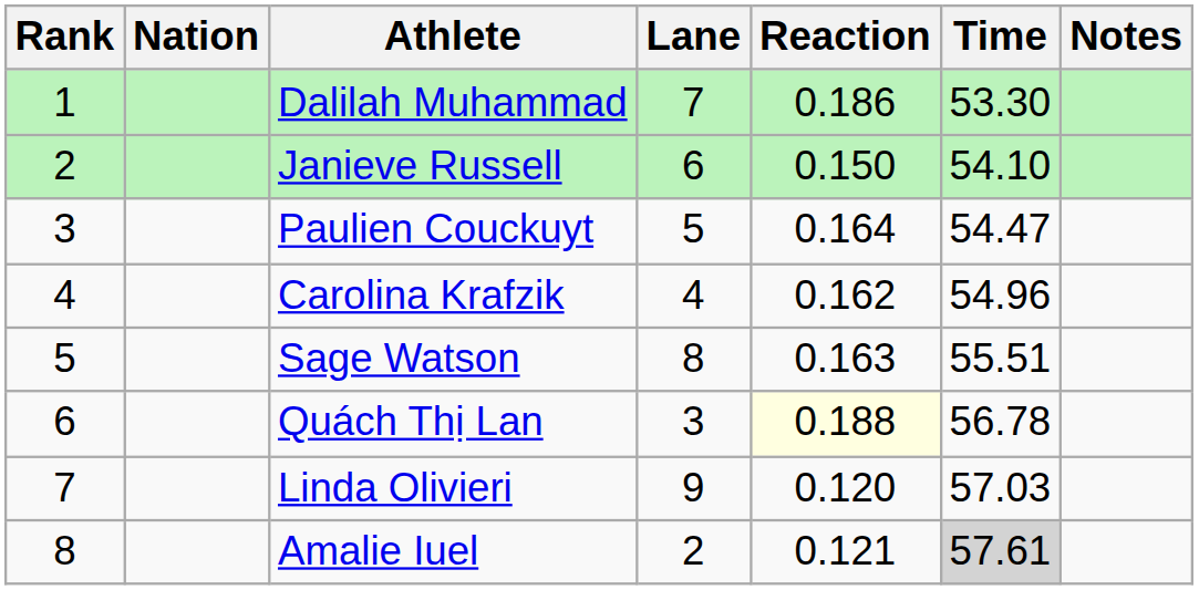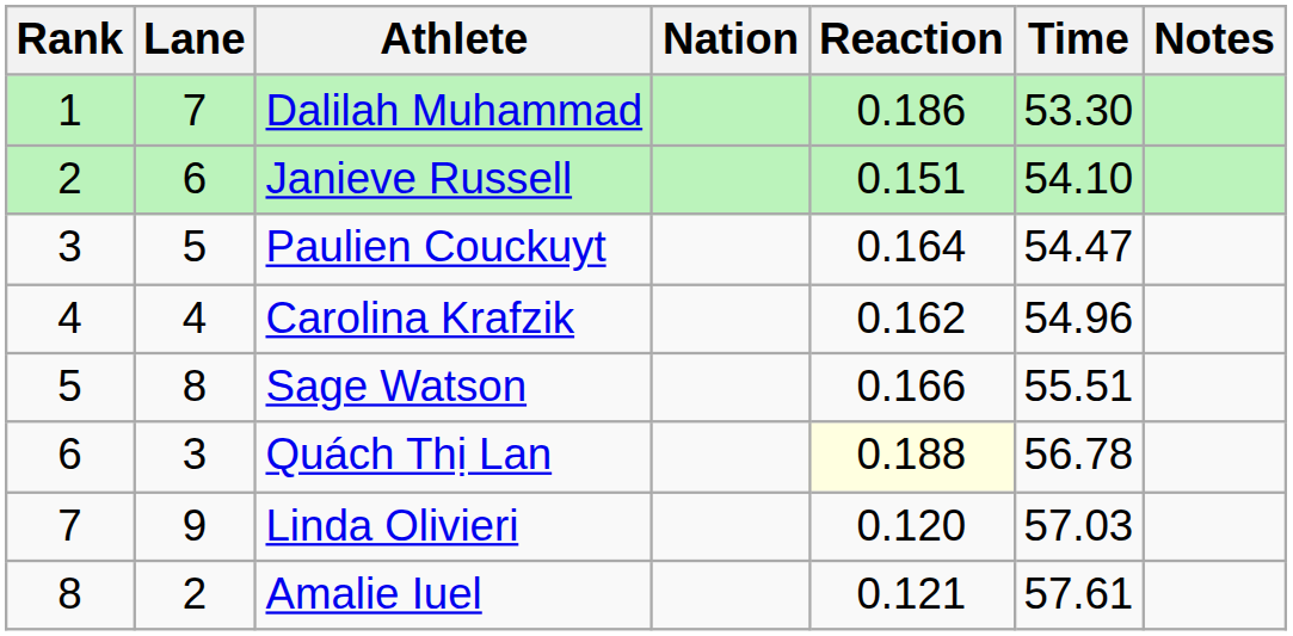columns swapped: Lane <-> Nation
Janieve Russell | Reaction: 0.150 -> 0.151
Sage Watson | Reaction: 0.163 -> 0.166
Amalie Iuel | Time: lightgrey background -> no background
